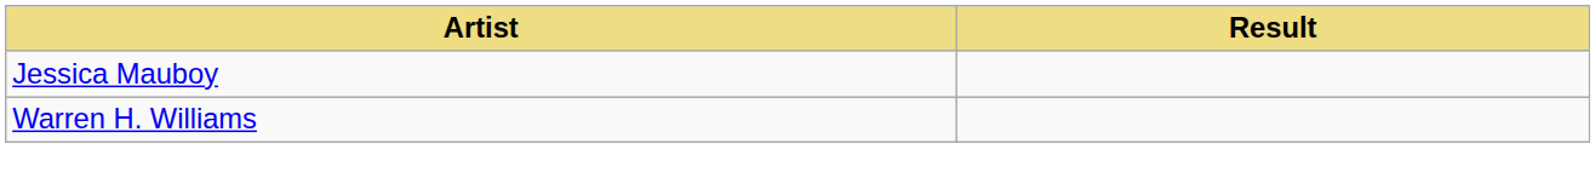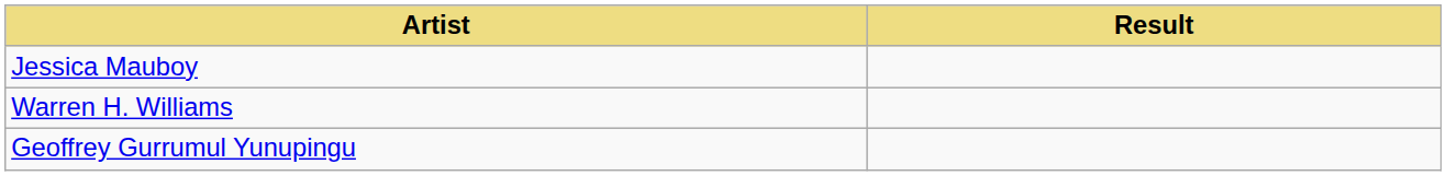+ row: Geoffrey Gurrumul Yunupingu
